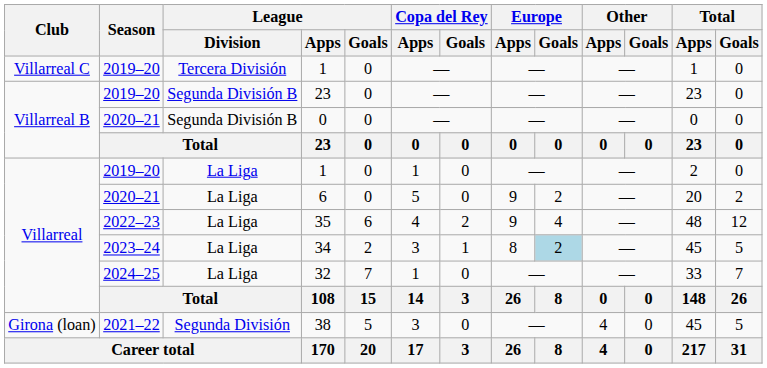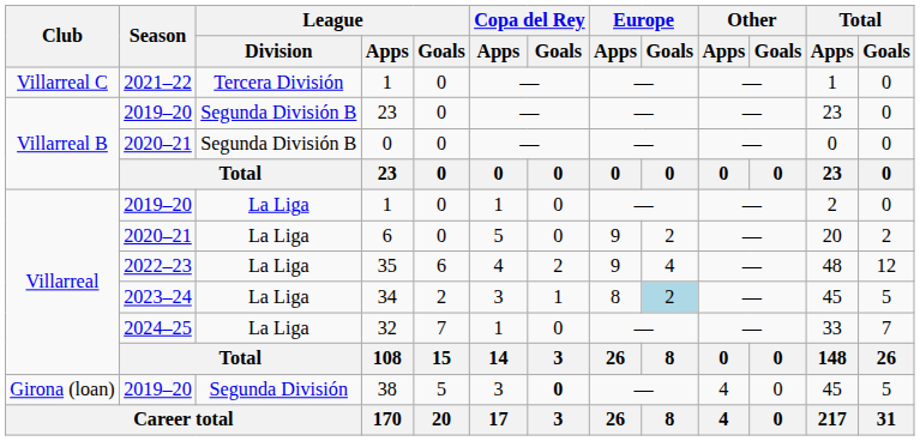Villarreal C / 1 | Season: 2019–20 -> 2021–22
38 | Season: 2021–22 -> 2019–20
38 | Copa del Rey / Goals: normal -> bold
